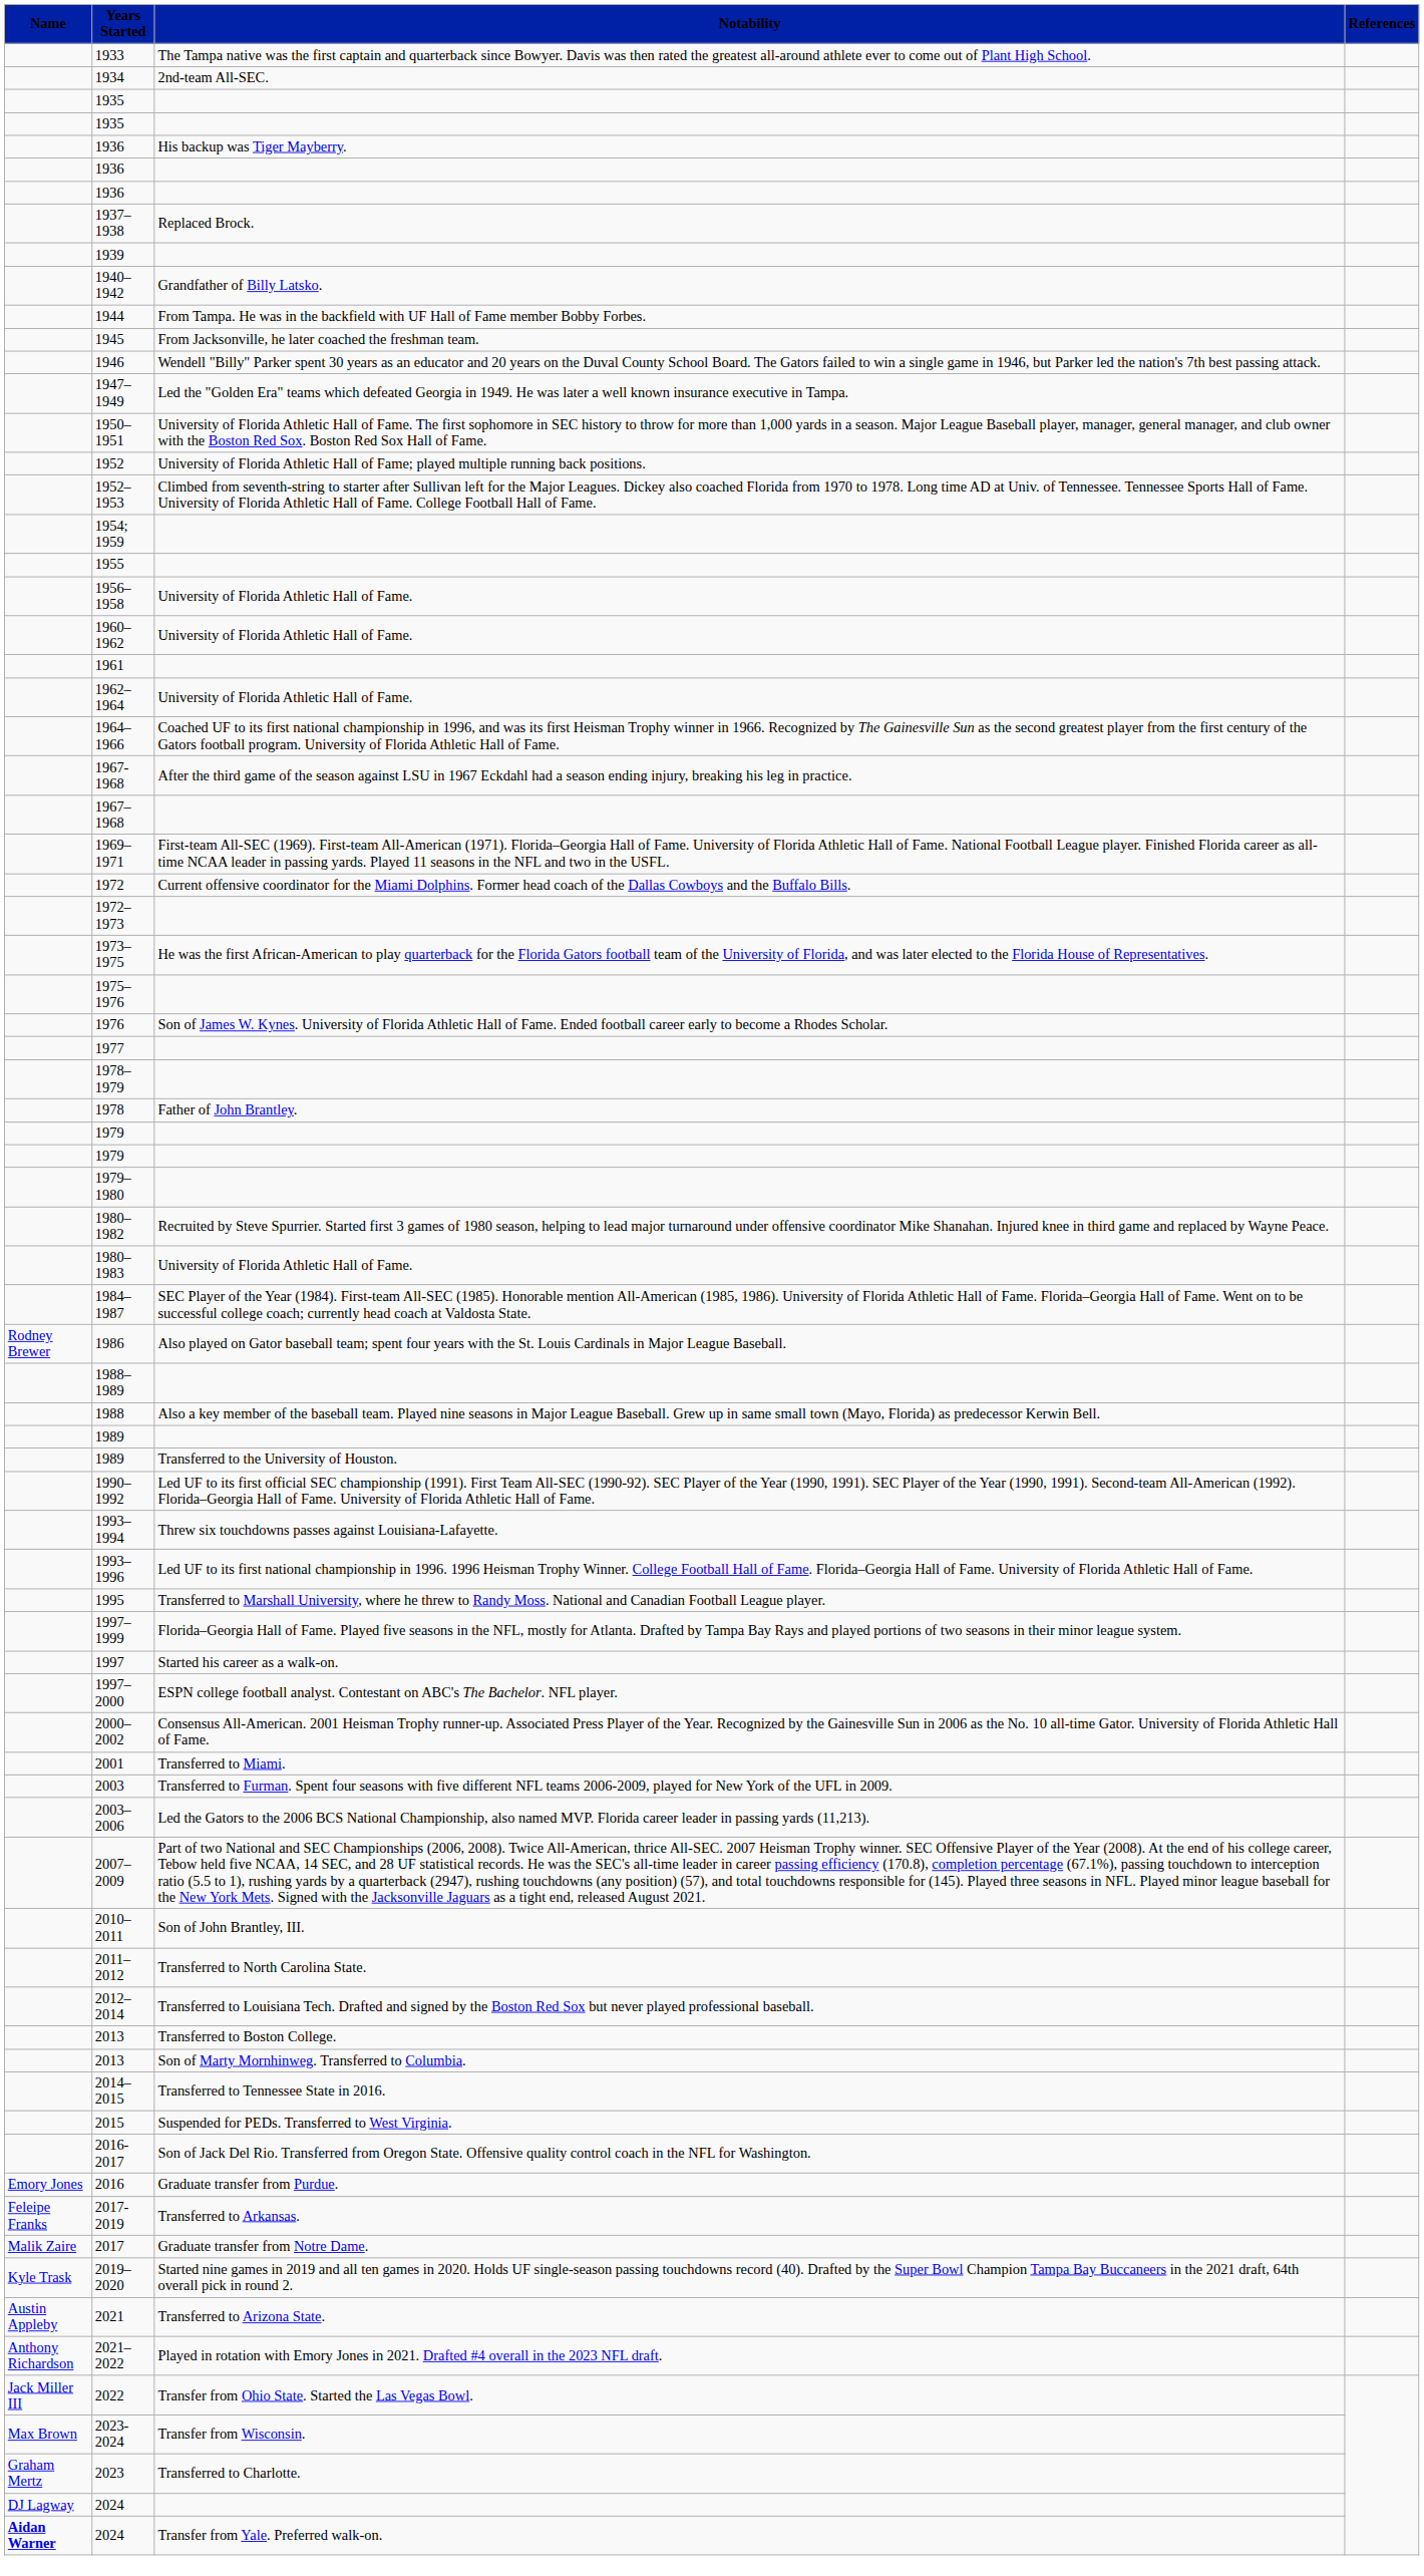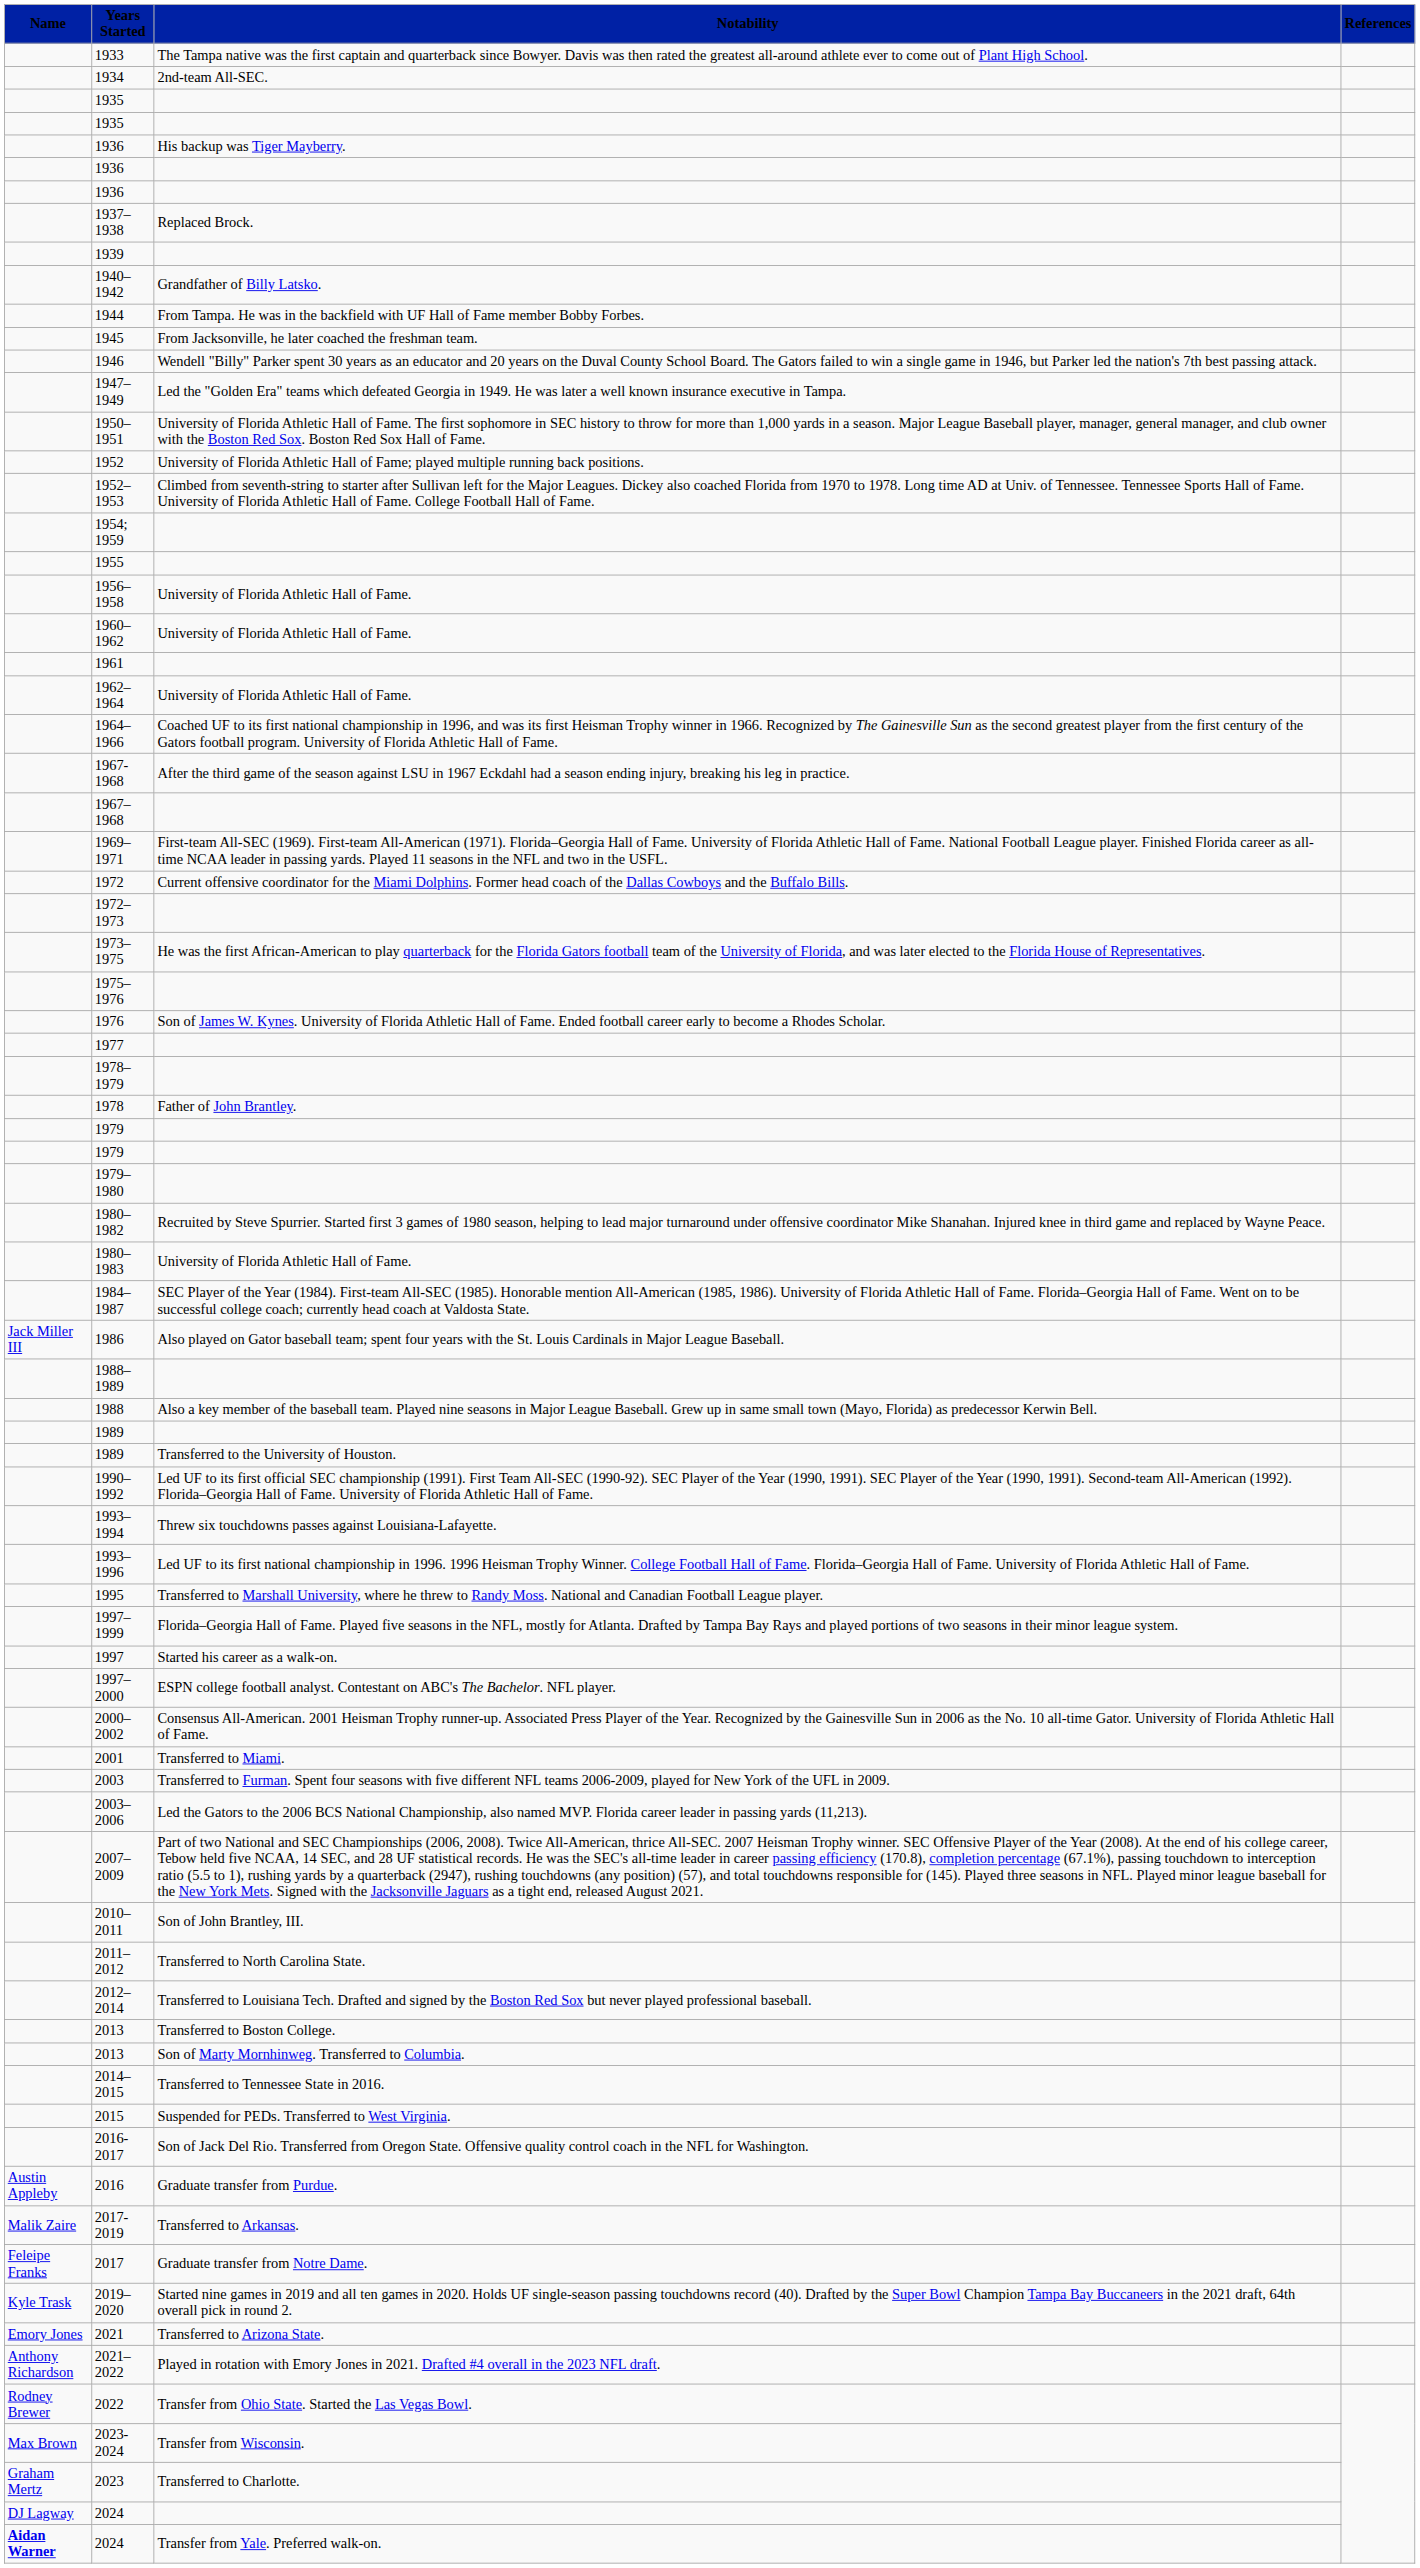1986 | Name: Rodney Brewer -> Jack Miller III
2016 | Name: Emory Jones -> Austin Appleby
2017-2019 | Name: Feleipe Franks -> Malik Zaire
2017 | Name: Malik Zaire -> Feleipe Franks
2021 | Name: Austin Appleby -> Emory Jones
2022 | Name: Jack Miller III -> Rodney Brewer
